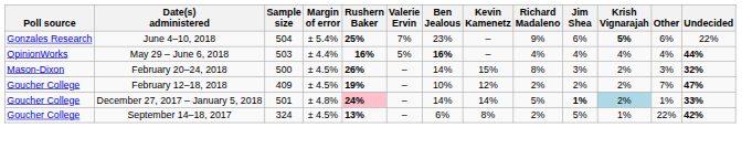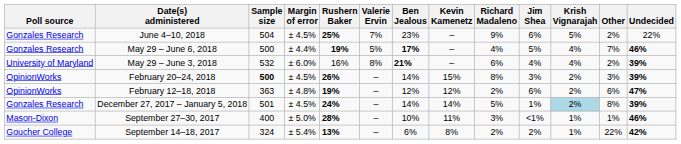June 4–10, 2018 | Margin of error: ± 5.4% -> ± 4.5%
June 4–10, 2018 | Krish Vignarajah: bold -> normal
June 4–10, 2018 | Other: 6% -> 2%
May 29 – June 6, 2018 | Poll source: OpinionWorks -> Gonzales Research
May 29 – June 6, 2018 | Sample size: 503 -> 500
May 29 – June 6, 2018 | Rushern Baker: 16% -> 19%
May 29 – June 6, 2018 | Ben Jealous: 16% -> 17%
May 29 – June 6, 2018 | Jim Shea: 4% -> 5%
May 29 – June 6, 2018 | Other: 4% -> 7%
May 29 – June 6, 2018 | Undecided: 44% -> 46%
+ row: University of Maryland | May 29 – June 3, 2018 | 532 | ± 6.0% | 16% | 8% | 21% | – | 6% | 4% | 4% | 2% | 39%
February 20–24, 2018 | Poll source: Mason-Dixon -> OpinionWorks
February 20–24, 2018 | Sample size: normal -> bold
February 20–24, 2018 | Undecided: 32% -> 39%
February 12–18, 2018 | Poll source: Goucher College -> OpinionWorks
February 12–18, 2018 | Sample size: 409 -> 363
February 12–18, 2018 | Margin of error: ± 4.5% -> ± 4.8%
February 12–18, 2018 | Ben Jealous: 10% -> 12%
February 12–18, 2018 | Jim Shea: 2% -> 6%
February 12–18, 2018 | Other: 7% -> 6%
December 27, 2017 – January 5, 2018 | Poll source: Goucher College -> Gonzales Research
December 27, 2017 – January 5, 2018 | Margin of error: ± 4.8% -> ± 4.5%
December 27, 2017 – January 5, 2018 | Rushern Baker: pink background -> no background
December 27, 2017 – January 5, 2018 | Jim Shea: bold -> normal
December 27, 2017 – January 5, 2018 | Other: 1% -> 8%
December 27, 2017 – January 5, 2018 | Undecided: 33% -> 39%
+ row: Mason-Dixon | September 27–30, 2017 | 400 | ± 5.0% | 28% | – | 10% | 11% | 3% | <1% | 1% | 1% | 46%
September 14–18, 2017 | Margin of error: ± 4.5% -> ± 5.4%
September 14–18, 2017 | Jim Shea: 5% -> 2%
